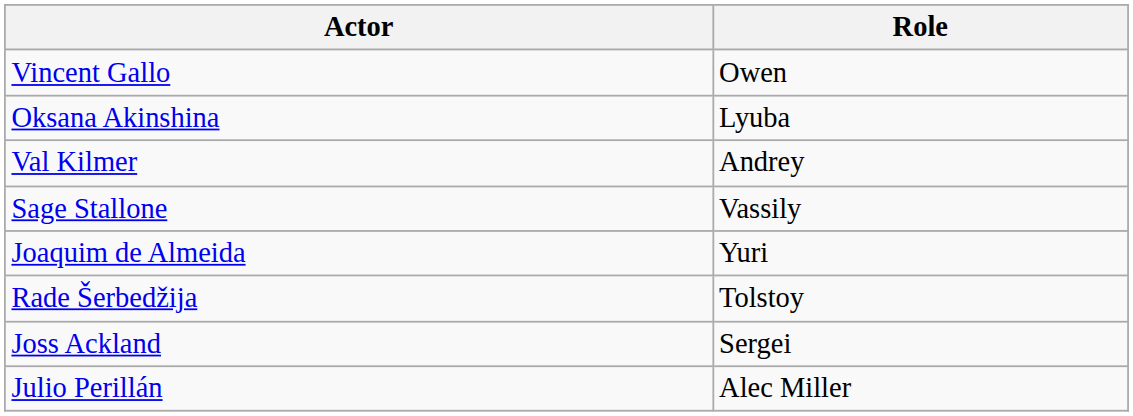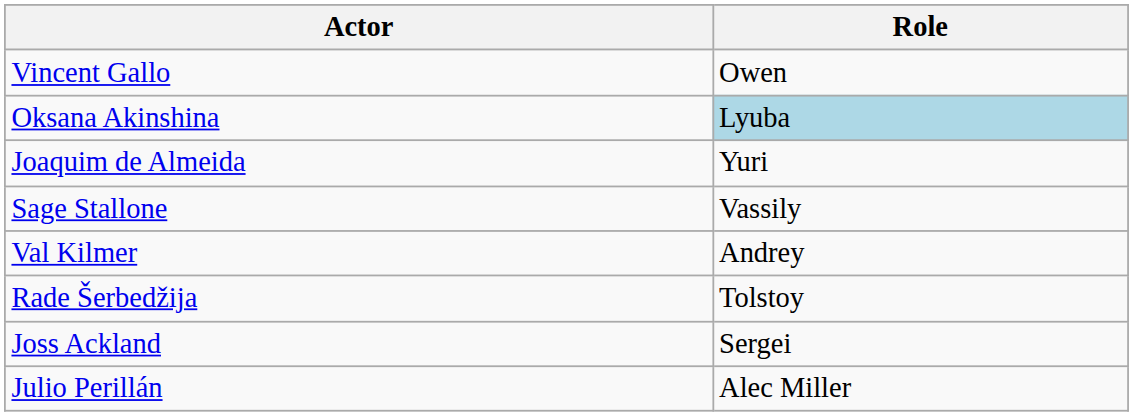Oksana Akinshina | Role: no background -> lightblue background
rows swapped: Val Kilmer <-> Joaquim de Almeida
